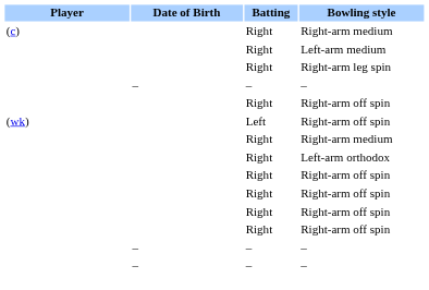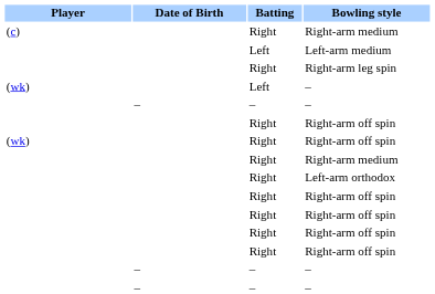Left-arm medium | Batting: Right -> Left
+ row: (wk) | Left | –
(wk) / Right-arm off spin | Batting: Left -> Right
